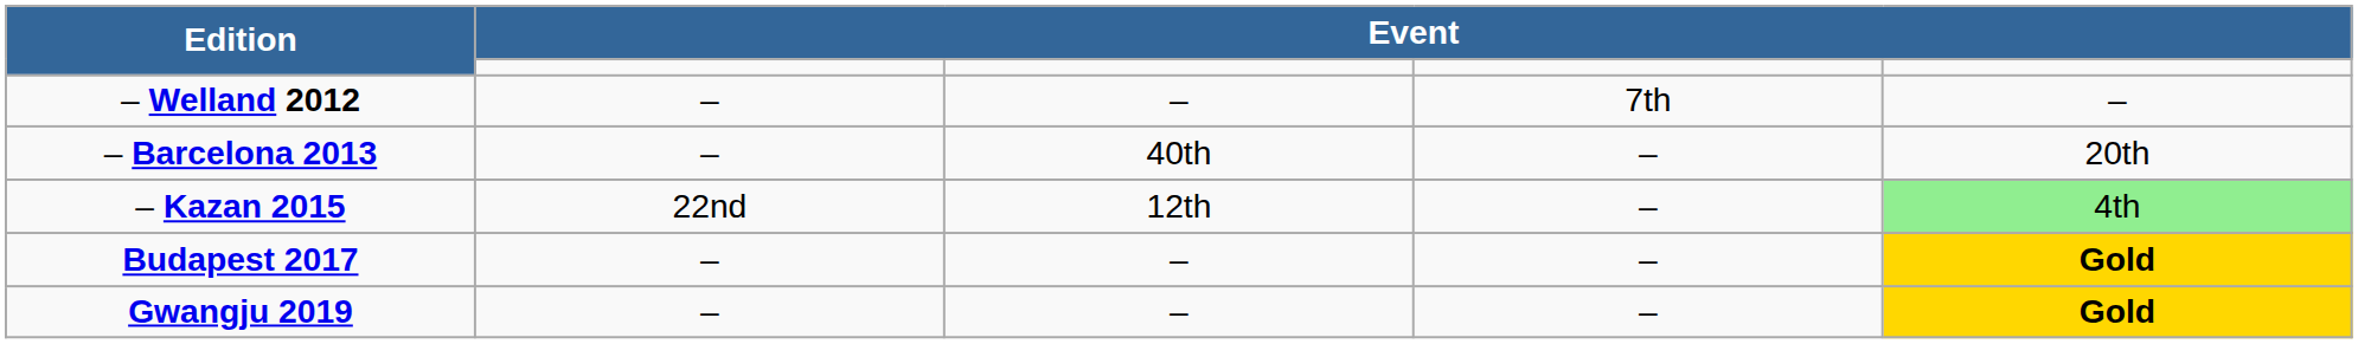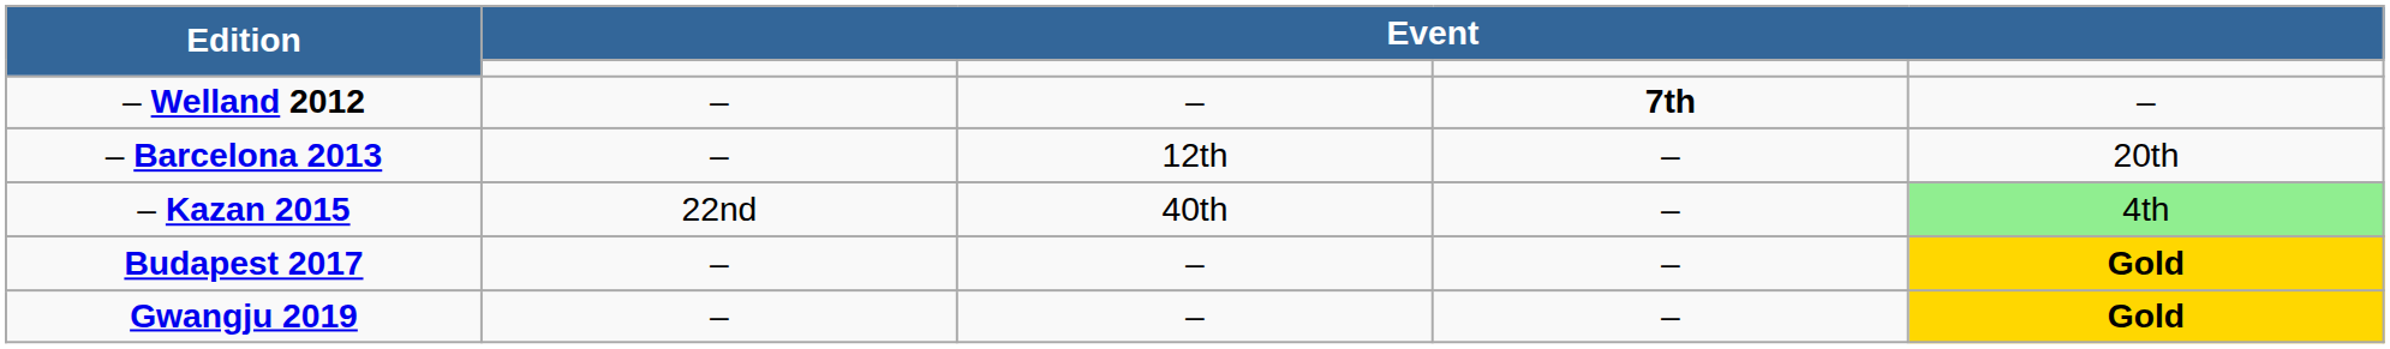– Welland 2012 | column 4: normal -> bold
– Barcelona 2013 | column 3: 40th -> 12th
– Kazan 2015 | column 3: 12th -> 40th
